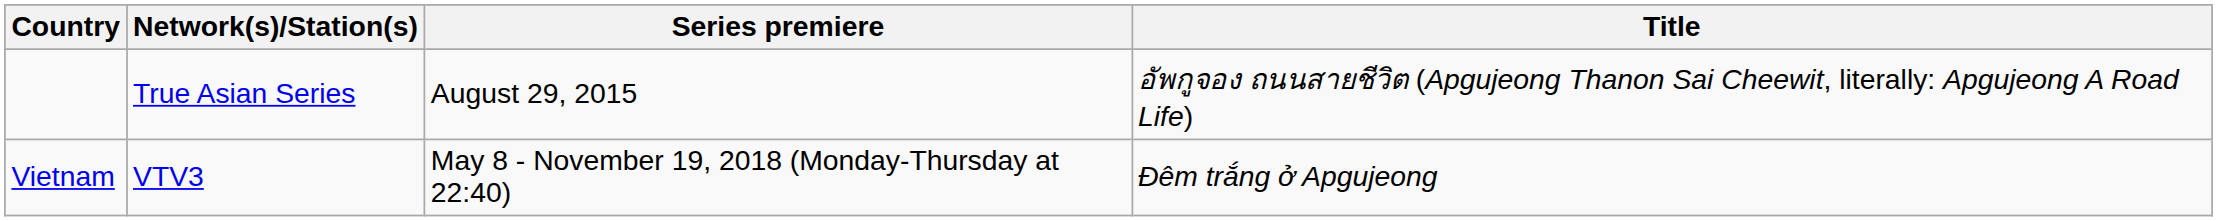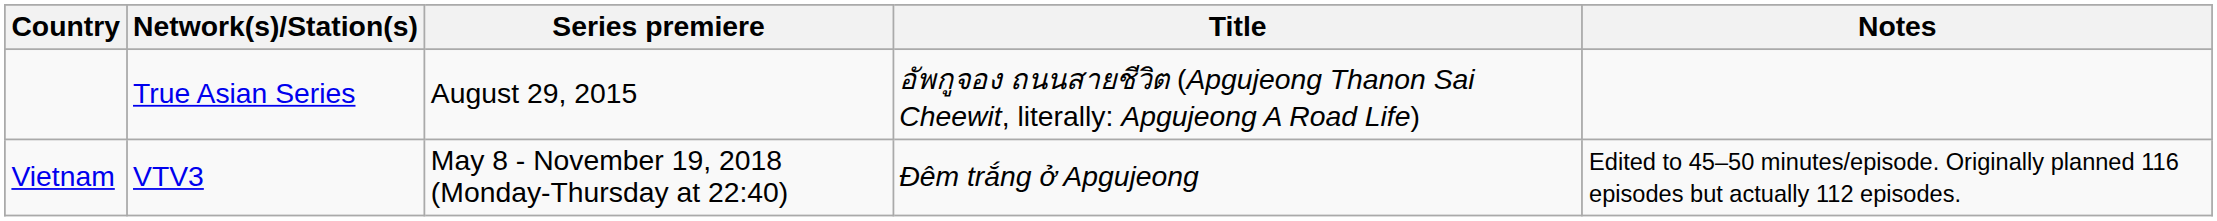+ column: Notes | Edited to 45–50 minutes/episode. Originally planned 116 episodes but actually 112 episodes.
